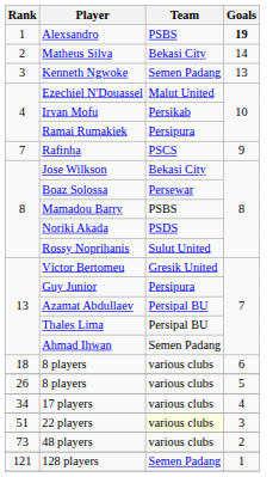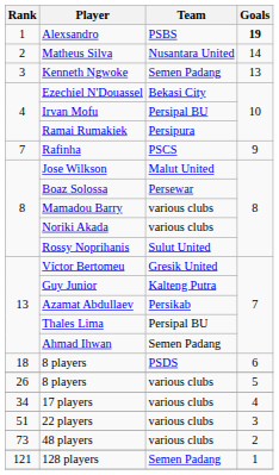Matheus Silva | Team: Bekasi City -> Nusantara United
Ezechiel N'Douassel | Team: Malut United -> Bekasi City
Irvan Mofu | Team: Persikab -> Persipal BU
Jose Wilkson | Team: Bekasi City -> Malut United
Mamadou Barry | Team: PSBS -> various clubs
Noriki Akada | Team: PSDS -> various clubs
Guy Junior | Team: Persipura -> Kalteng Putra
Azamat Abdullaev | Team: Persipal BU -> Persikab
18 / 8 players | Team: various clubs -> PSDS
22 players | Team: lightyellow background -> no background
